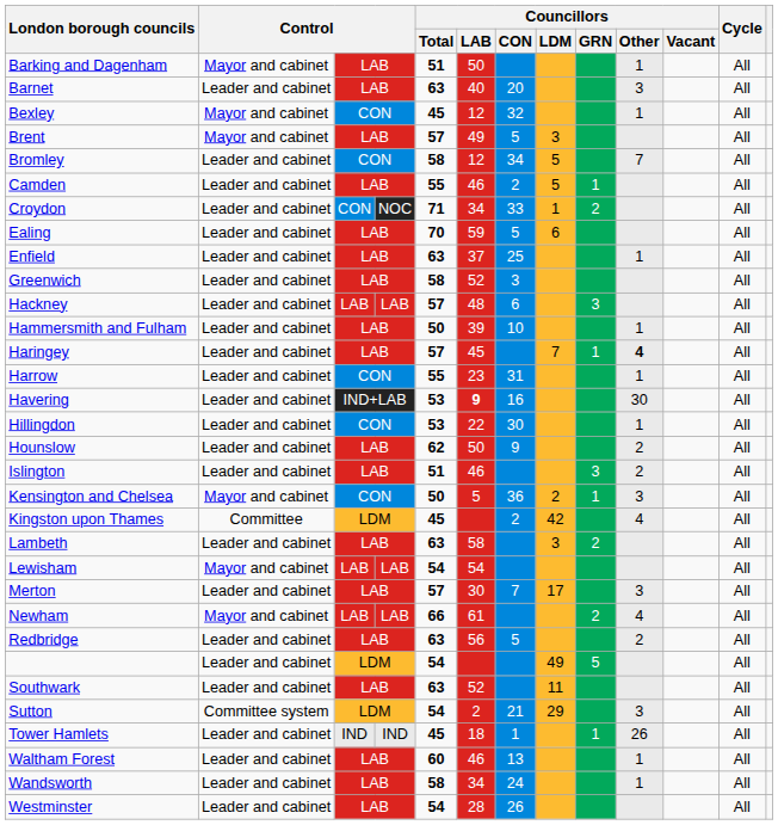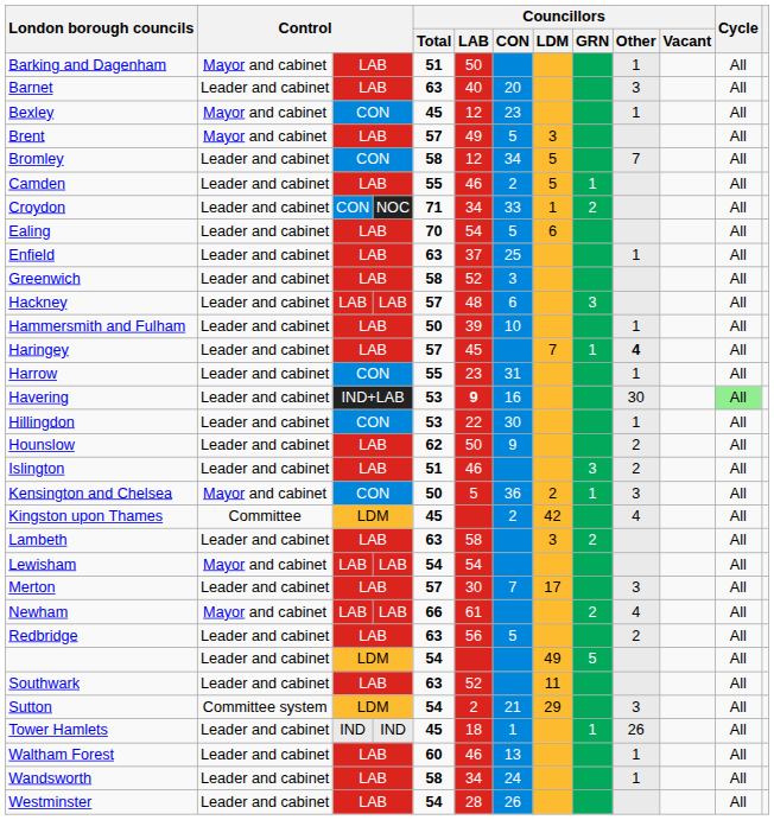Bexley | Councillors / CON: 32 -> 23
Ealing | Councillors / LAB: 59 -> 54
Havering | Cycle: no background -> lightgreen background
